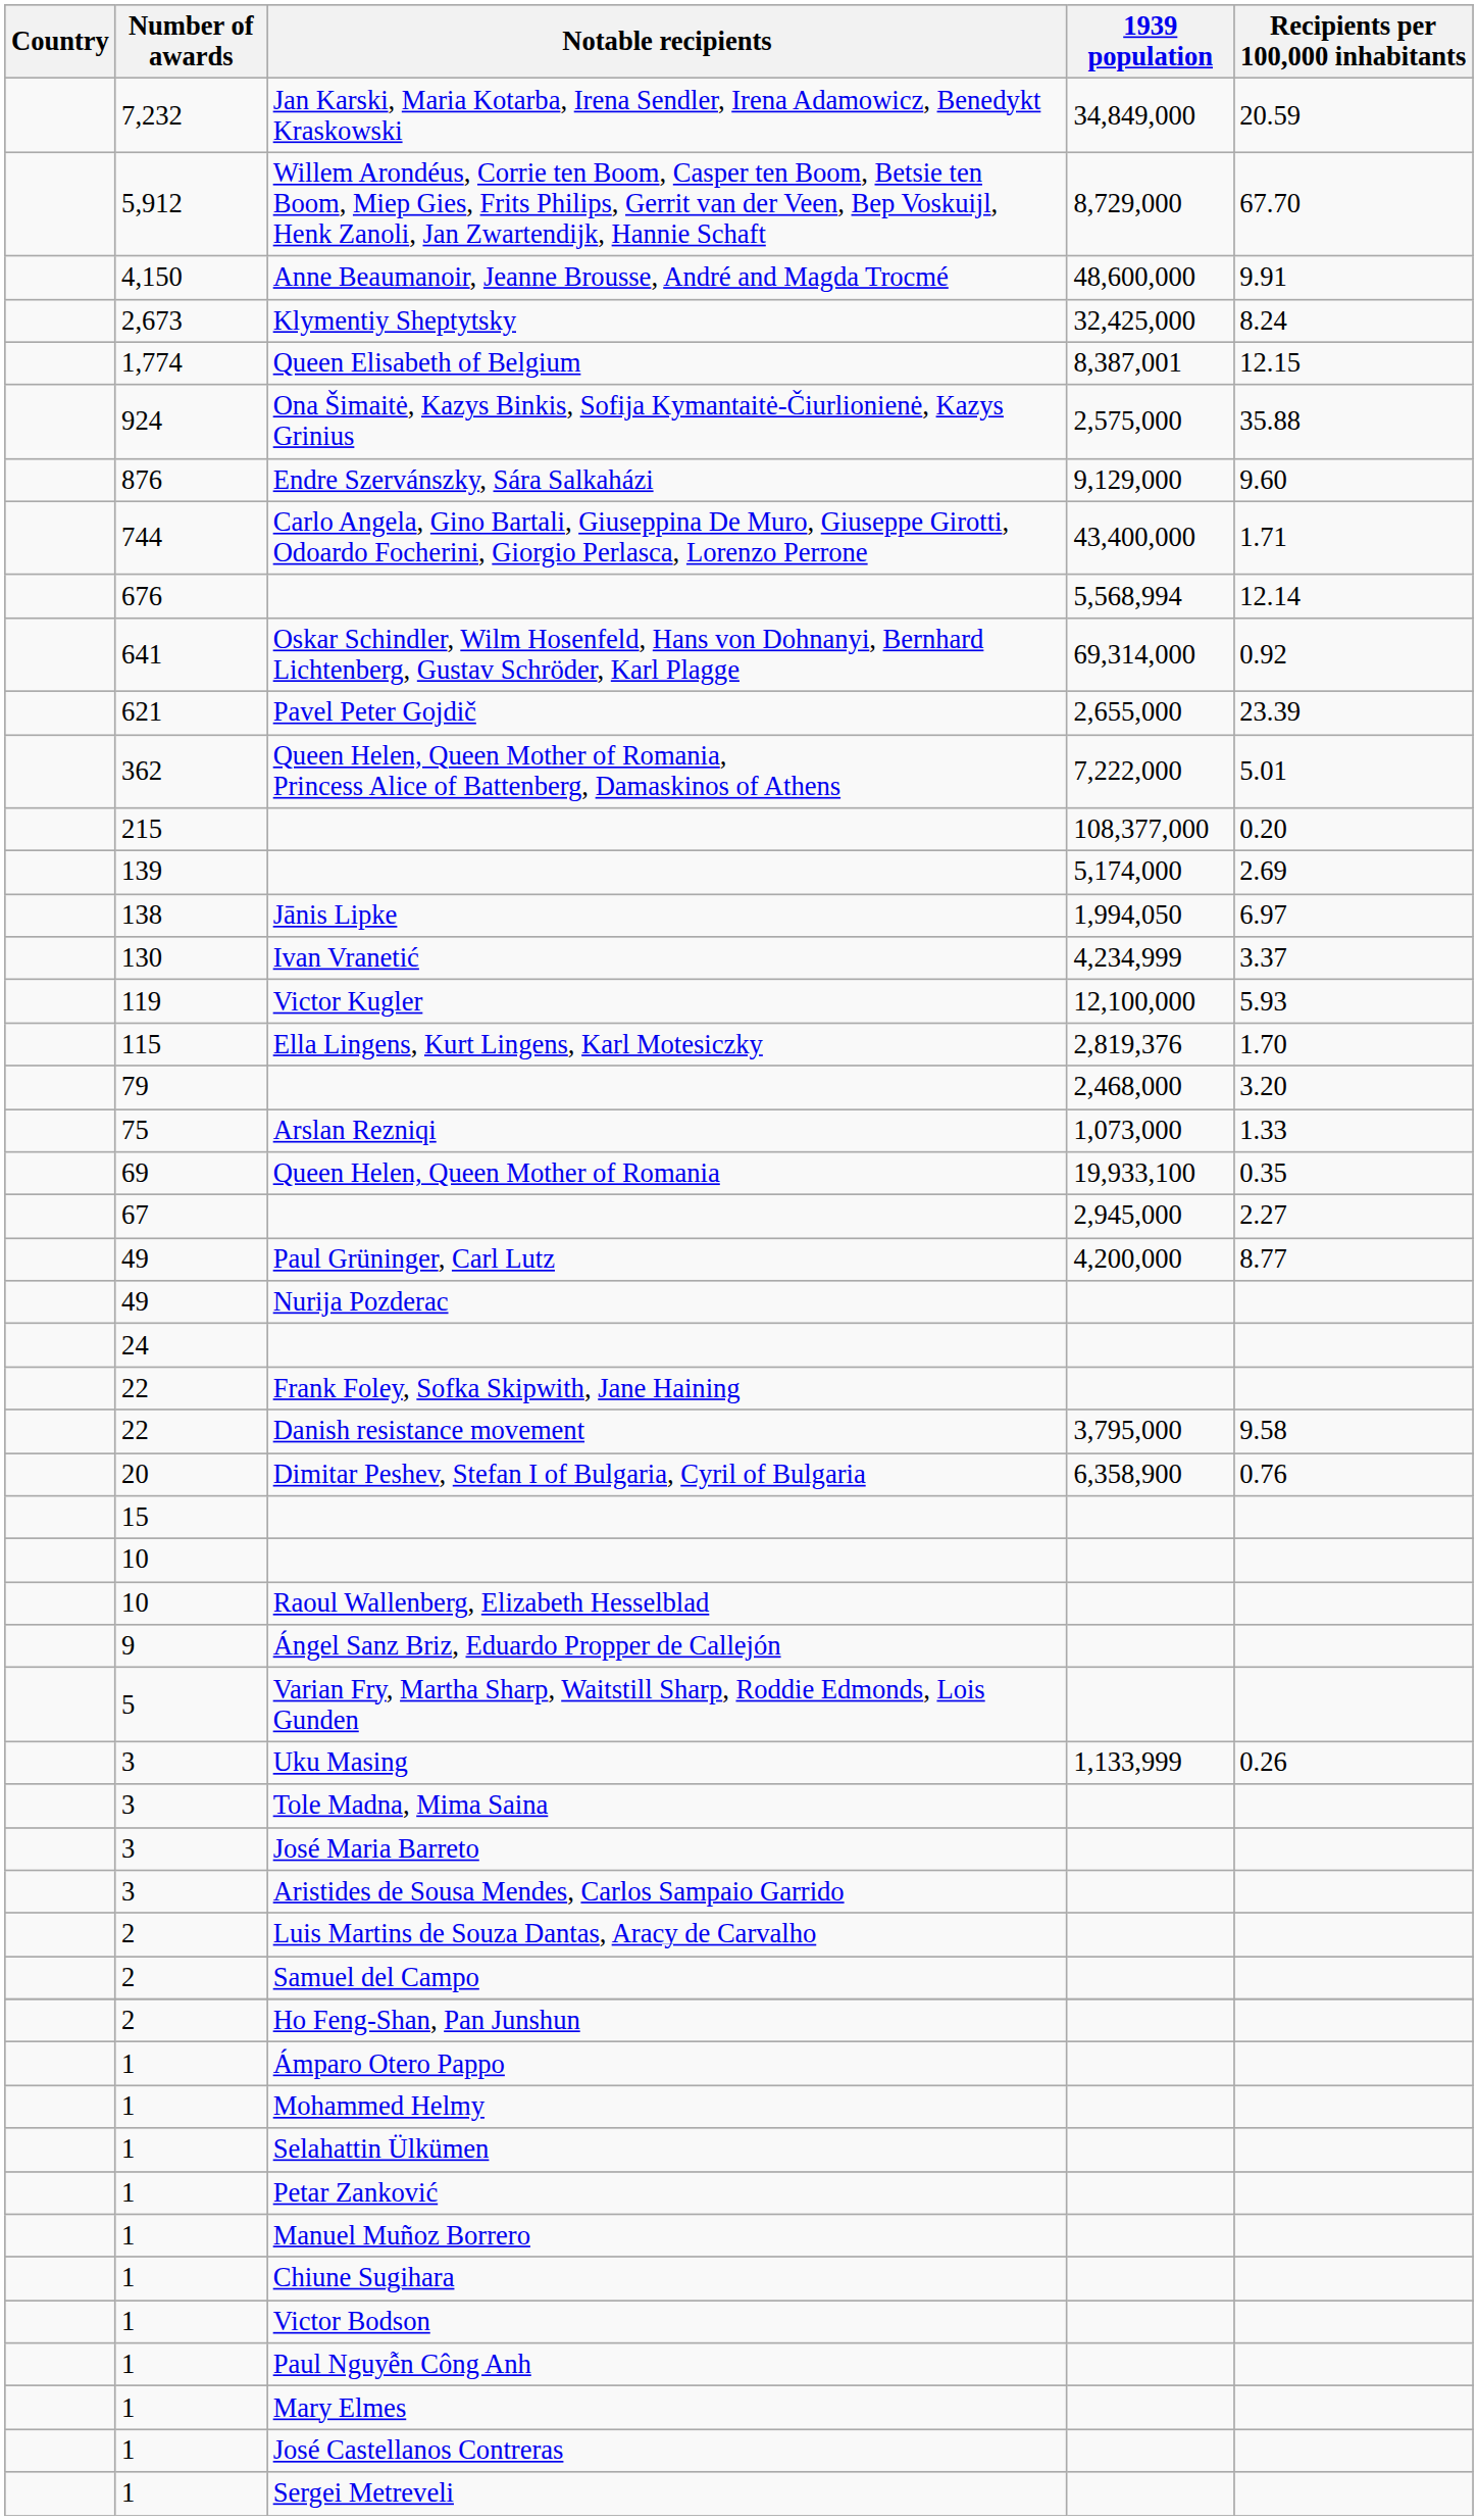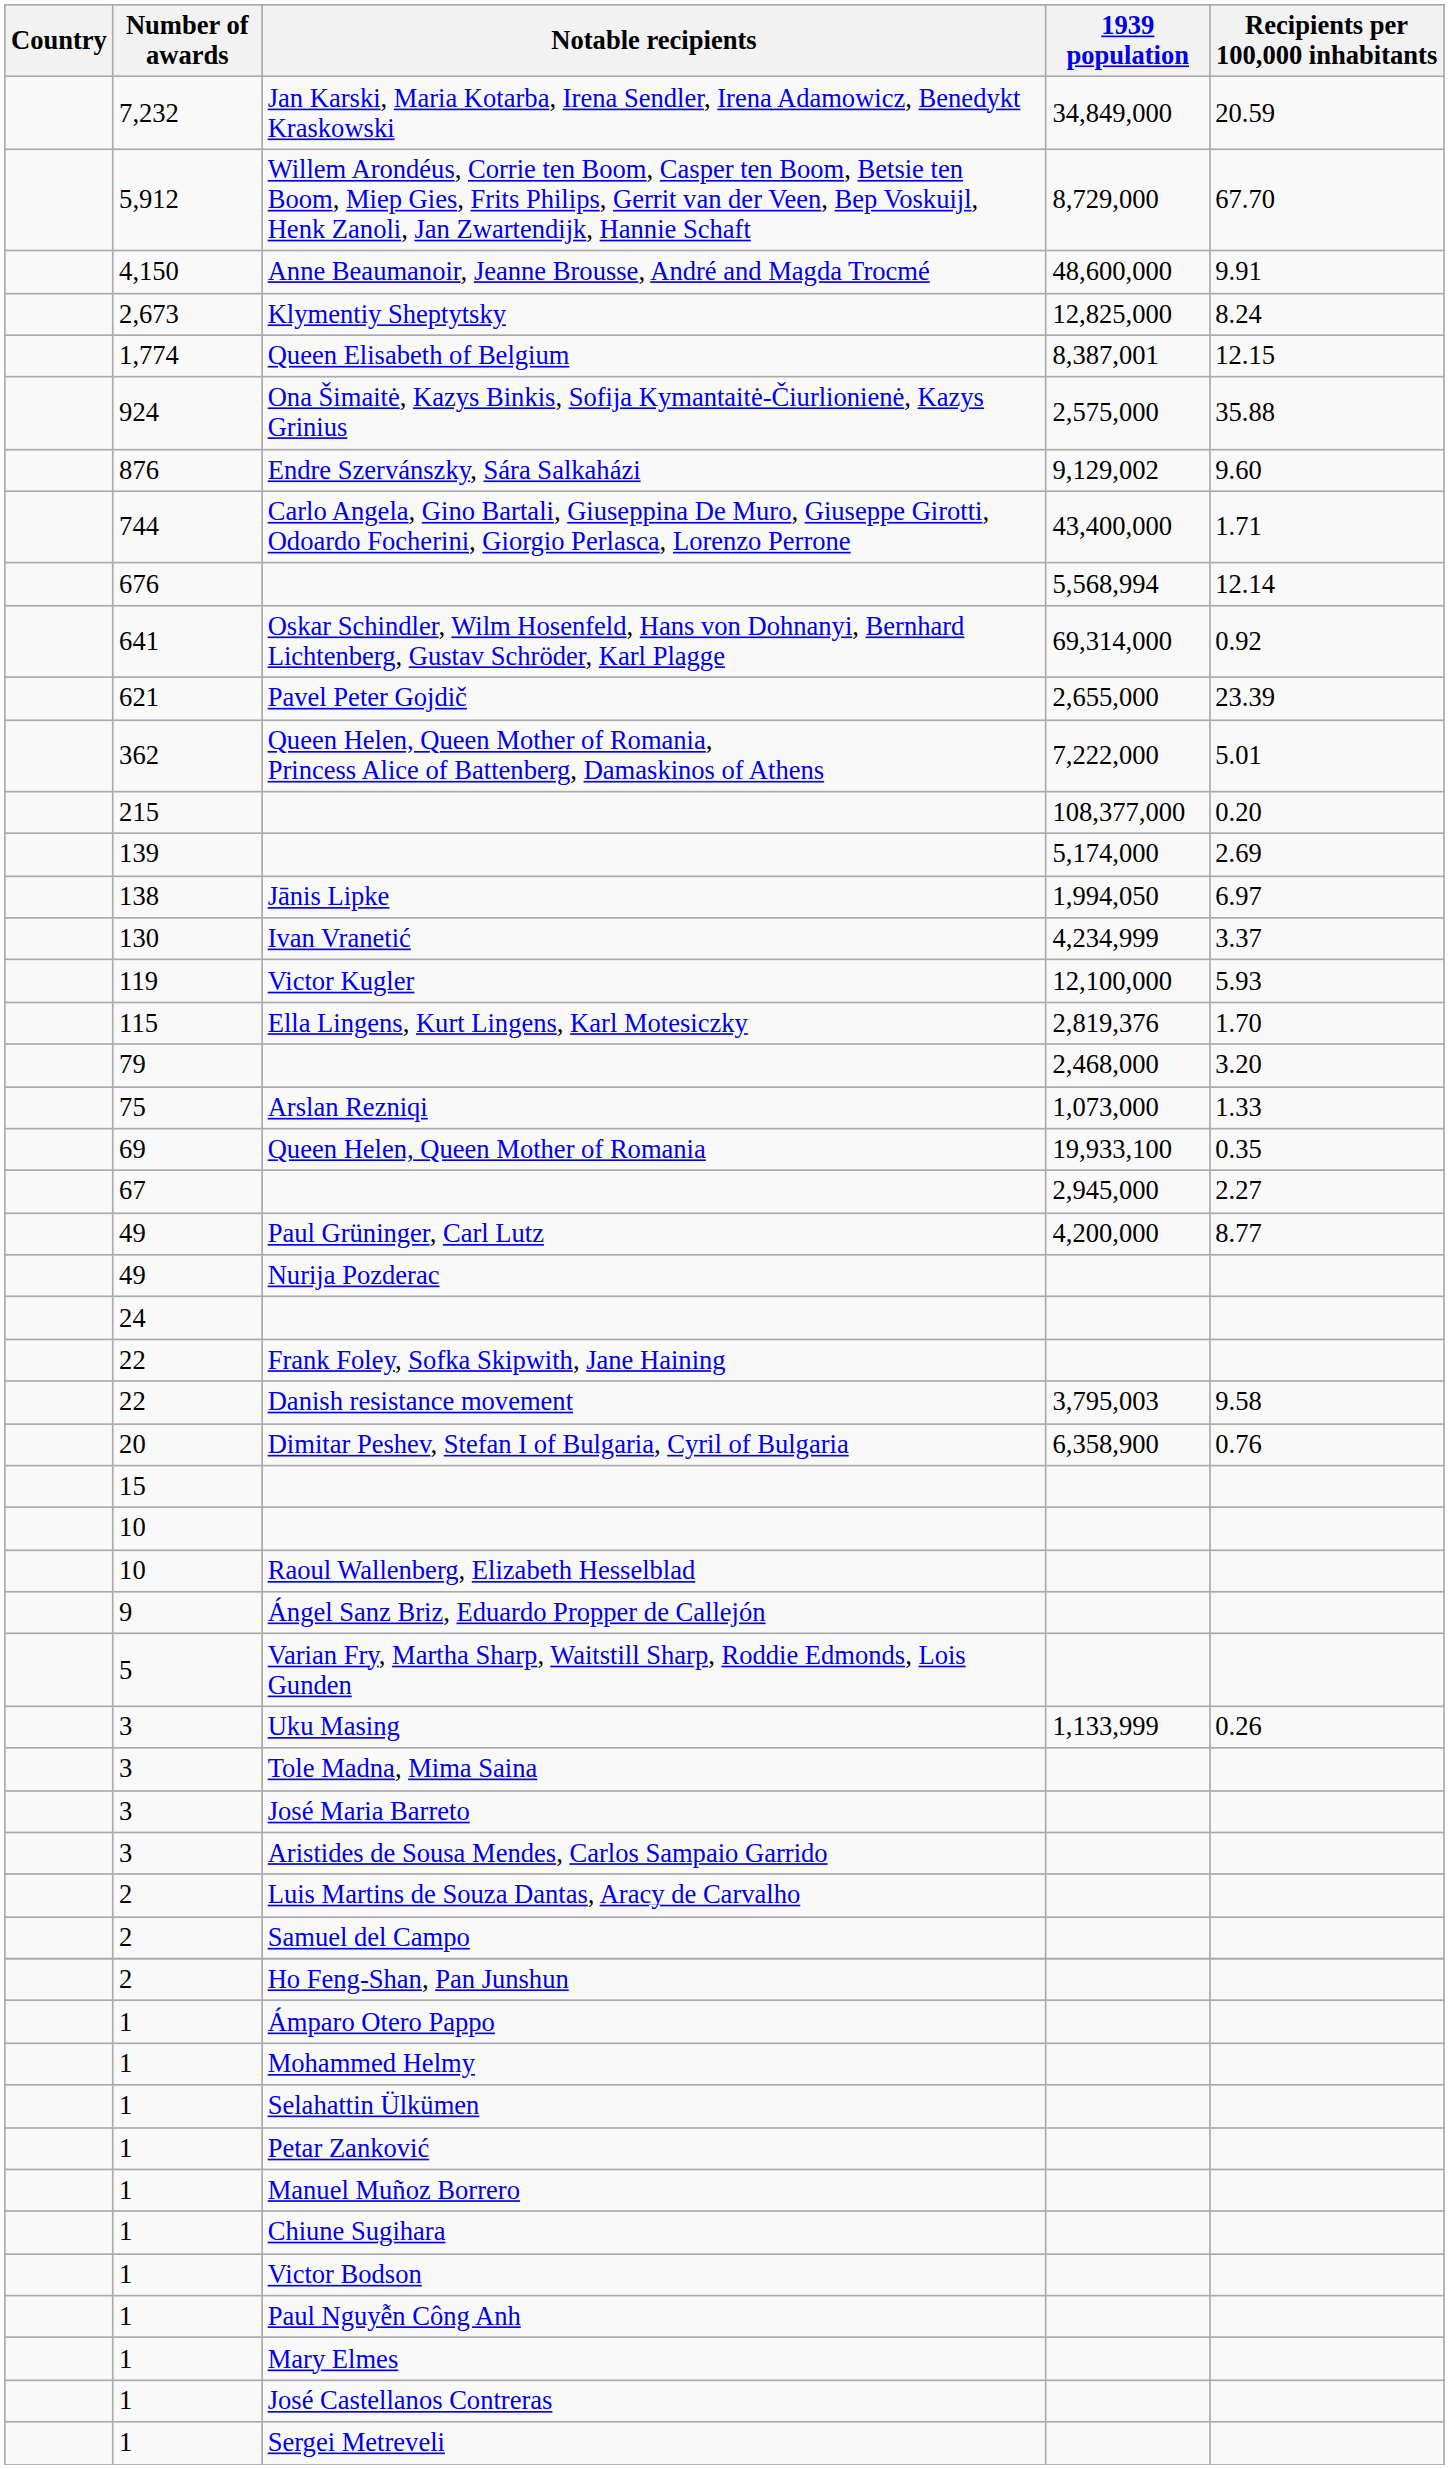Klymentiy Sheptytsky | 1939 population: 32,425,000 -> 12,825,000
Endre Szervánszky, Sára Salkaházi | 1939 population: 9,129,000 -> 9,129,002
Danish resistance movement | 1939 population: 3,795,000 -> 3,795,003
